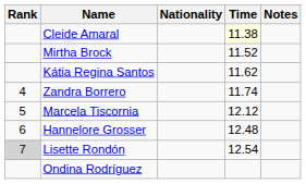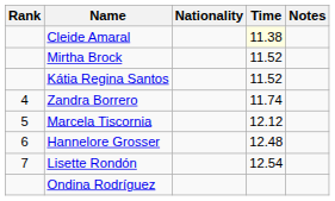Kátia Regina Santos | Time: 11.62 -> 11.52
Lisette Rondón | Rank: lightgrey background -> no background
